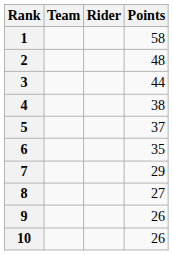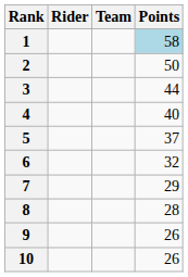columns swapped: Rider <-> Team
1 | Points: no background -> lightblue background
2 | Points: 48 -> 50
4 | Points: 38 -> 40
6 | Points: 35 -> 32
8 | Points: 27 -> 28
